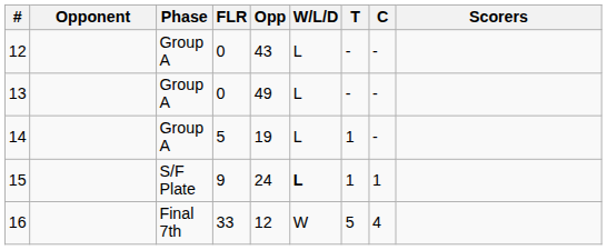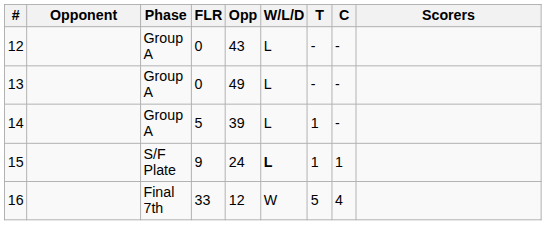14 | Opp: 19 -> 39
